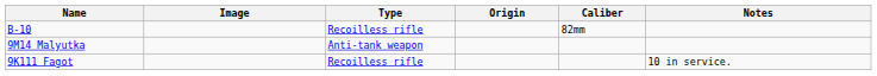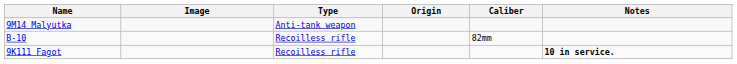rows swapped: B-10 <-> 9M14 Malyutka
9K111 Fagot | Notes: normal -> bold
